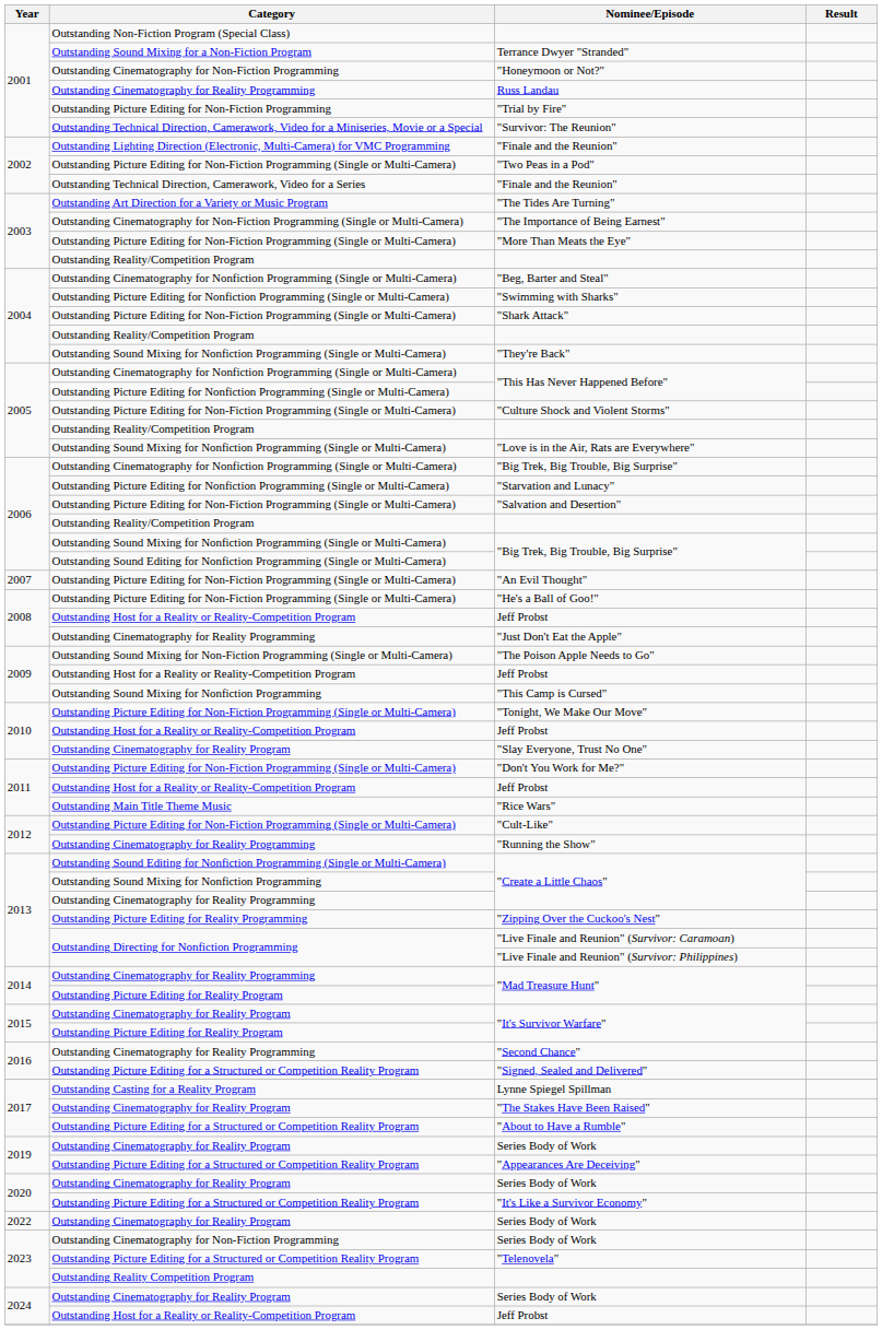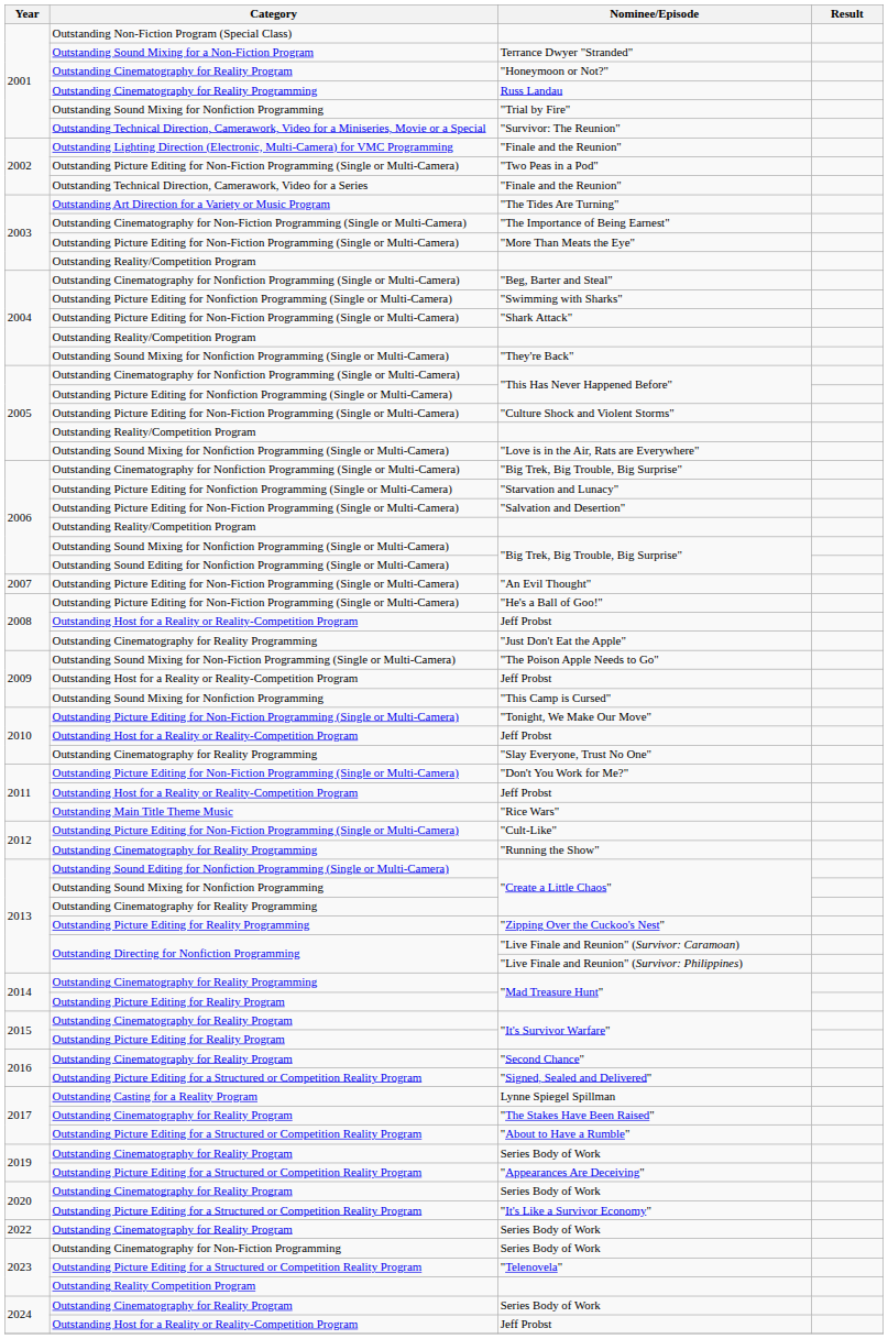"Honeymoon or Not?" | Category: Outstanding Cinematography for Non-Fiction Programming -> Outstanding Cinematography for Reality Program
"Trial by Fire" | Category: Outstanding Picture Editing for Non-Fiction Programming -> Outstanding Sound Mixing for Nonfiction Programming
"Slay Everyone, Trust No One" | Category: Outstanding Cinematography for Reality Program -> Outstanding Cinematography for Reality Programming
"Second Chance" | Category: Outstanding Cinematography for Reality Programming -> Outstanding Cinematography for Reality Program
